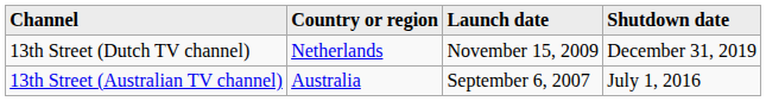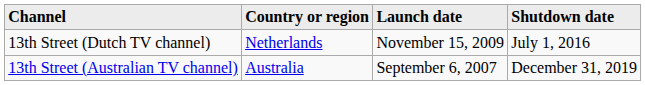13th Street (Dutch TV channel) | Shutdown date: December 31, 2019 -> July 1, 2016
13th Street (Australian TV channel) | Shutdown date: July 1, 2016 -> December 31, 2019
